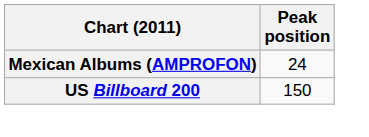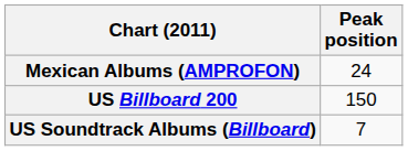+ row: US Soundtrack Albums (Billboard) | 7
